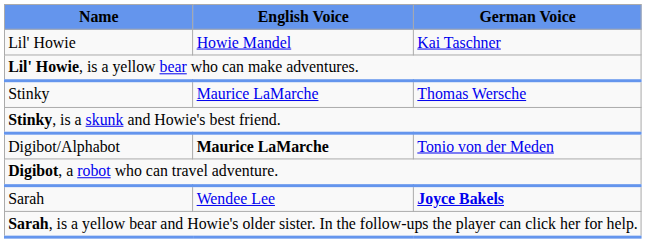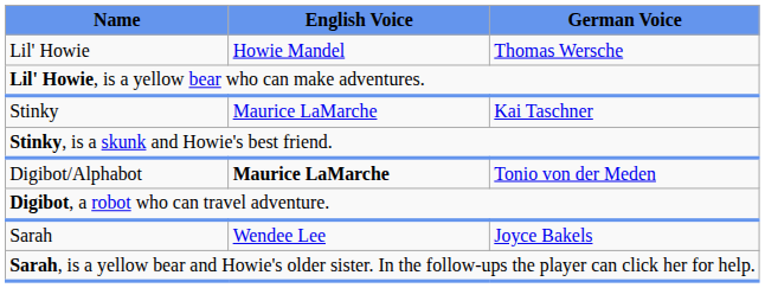Lil' Howie | German Voice: Kai Taschner -> Thomas Wersche
Stinky | German Voice: Thomas Wersche -> Kai Taschner
Sarah | German Voice: bold -> normal
